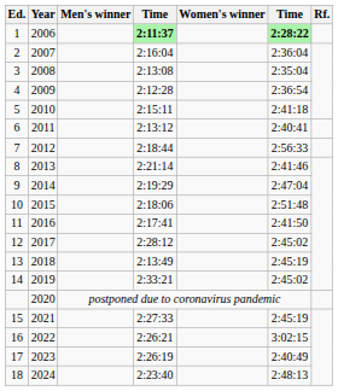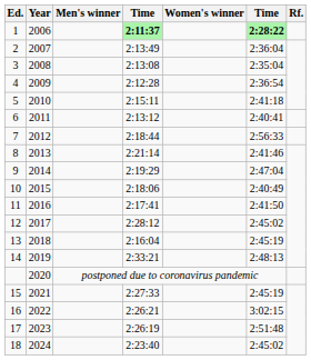2 | column 4: 2:16:04 -> 2:13:49
10 | column 6: 2:51:48 -> 2:40:49
13 | column 4: 2:13:49 -> 2:16:04
14 | column 6: 2:45:02 -> 2:48:13
17 | column 6: 2:40:49 -> 2:51:48
18 | column 6: 2:48:13 -> 2:45:02
